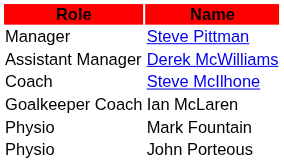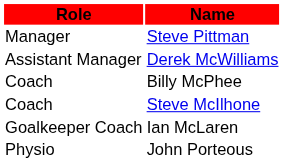+ row: Coach | Billy McPhee
- row: Physio | Mark Fountain
